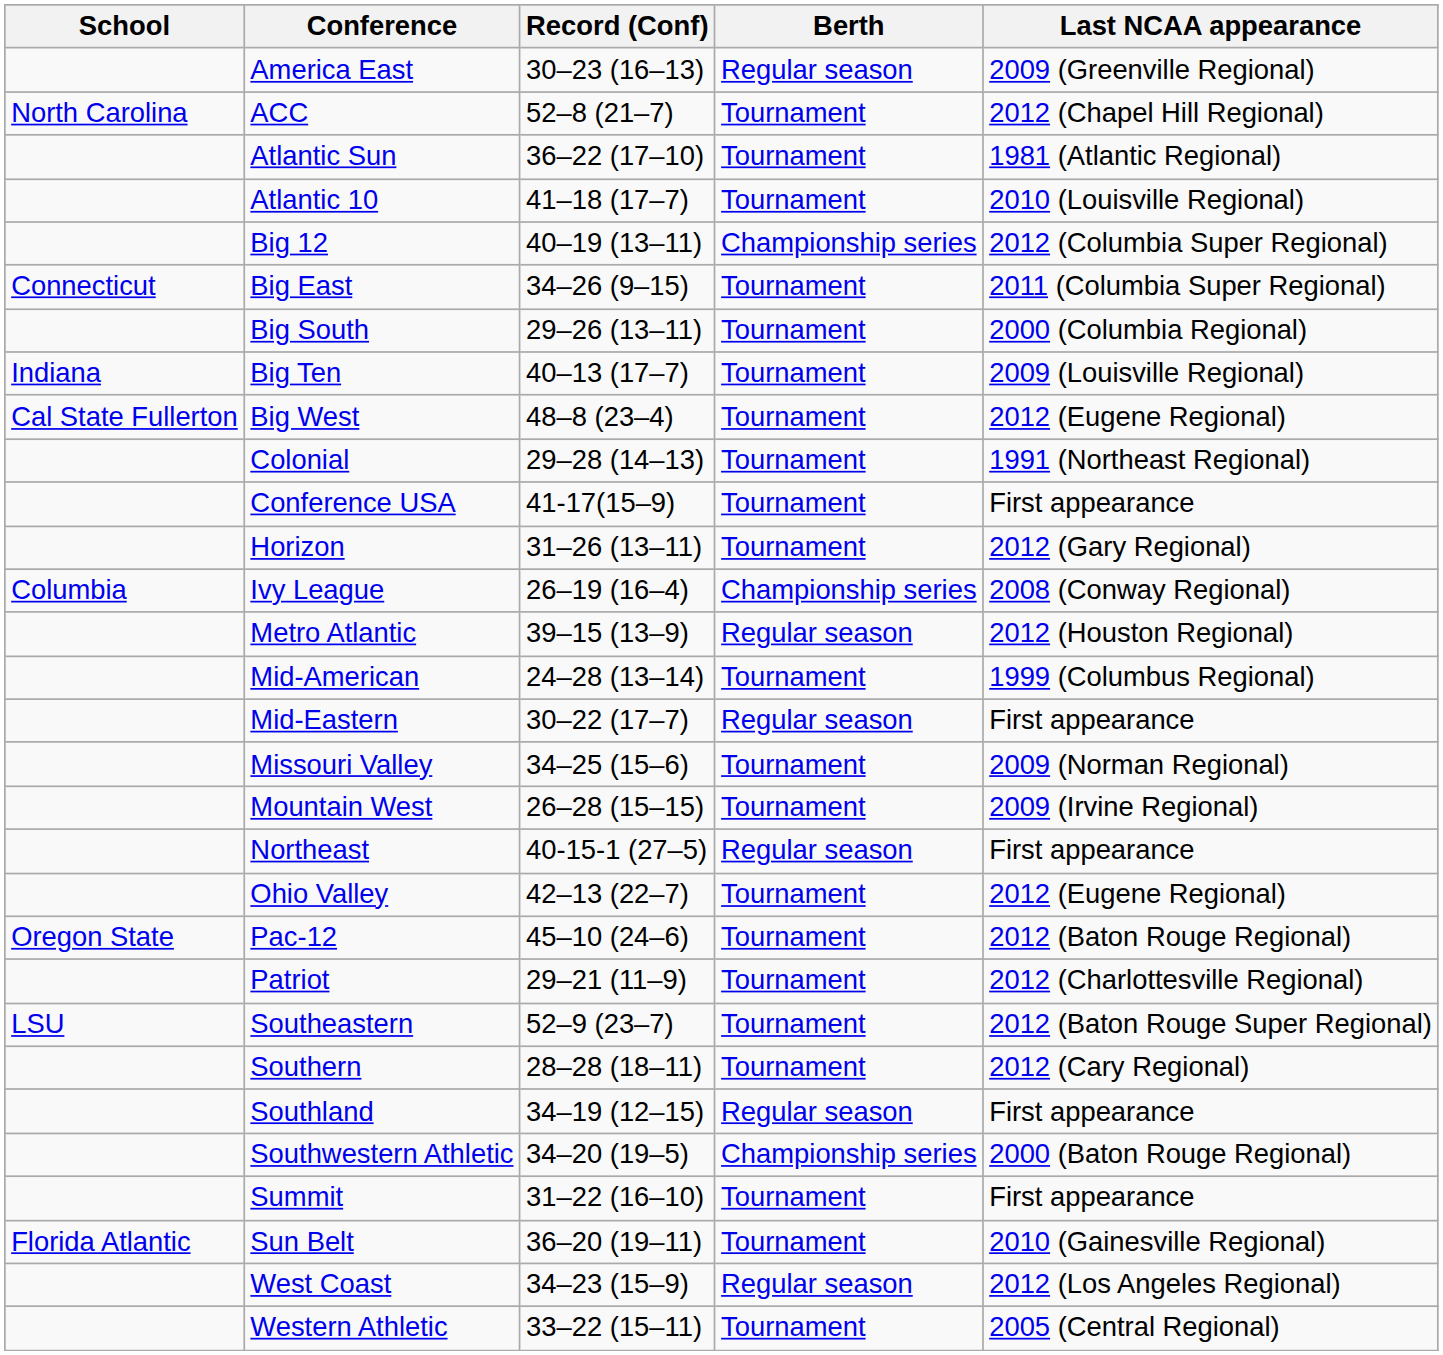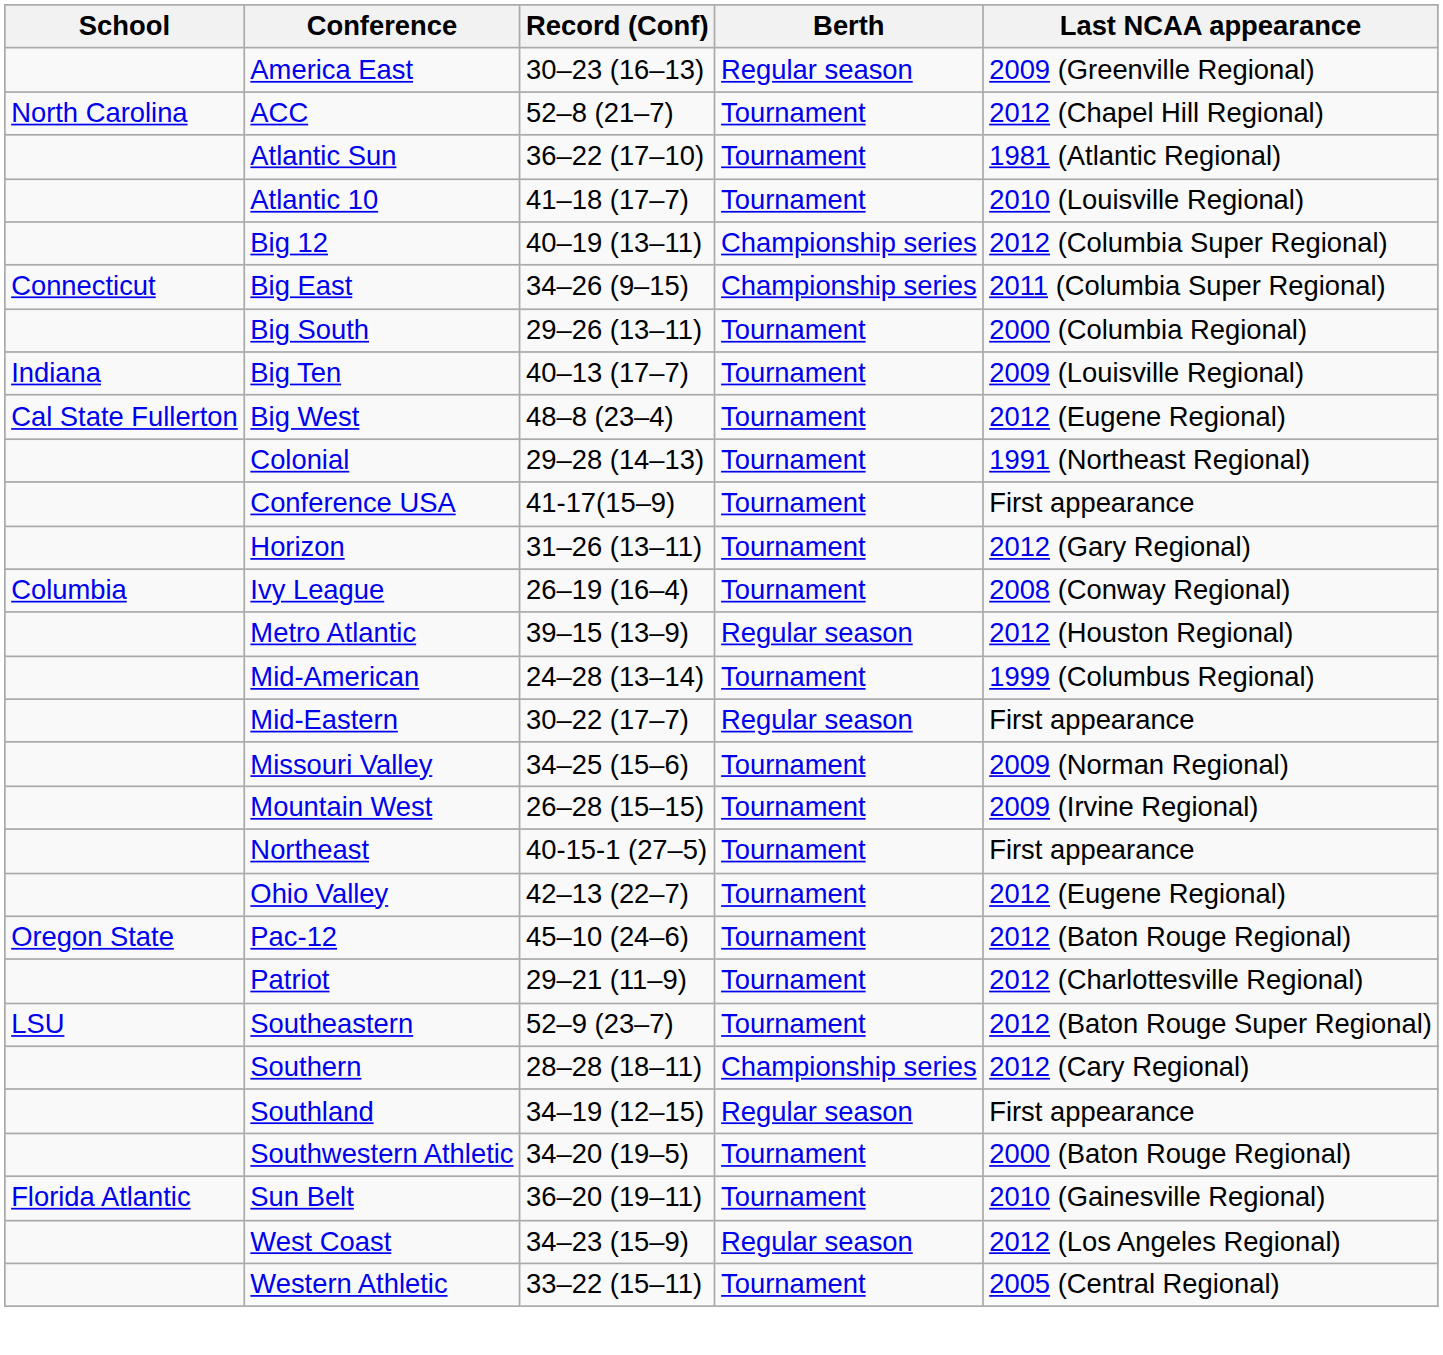Big East | Berth: Tournament -> Championship series
Ivy League | Berth: Championship series -> Tournament
Northeast | Berth: Regular season -> Tournament
Southern | Berth: Tournament -> Championship series
Southwestern Athletic | Berth: Championship series -> Tournament
- row: Summit | 31–22 (16–10) | Tournament | First appearance
